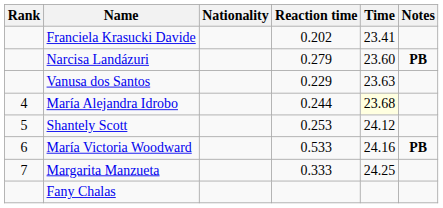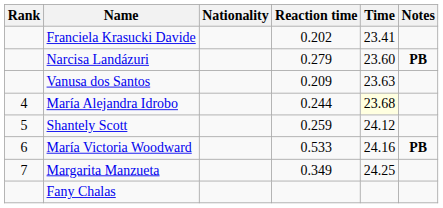Vanusa dos Santos | Reaction time: 0.229 -> 0.209
Shantely Scott | Reaction time: 0.253 -> 0.259
Margarita Manzueta | Reaction time: 0.333 -> 0.349
